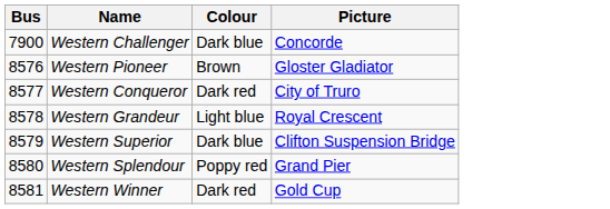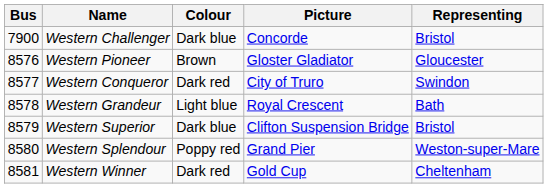+ column: Representing | Bristol | Gloucester | Swindon | Bath | Bristol | Weston-super-Mare | Cheltenham
